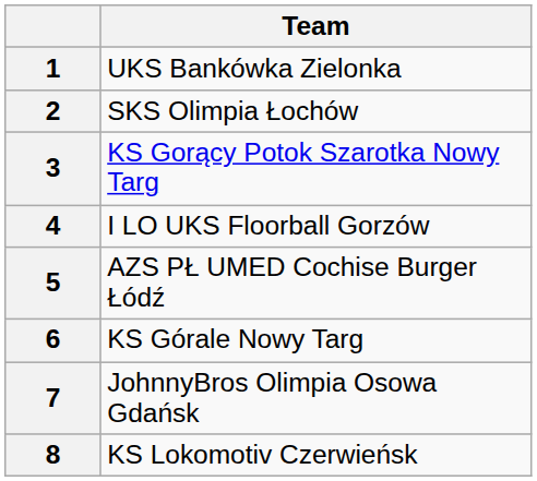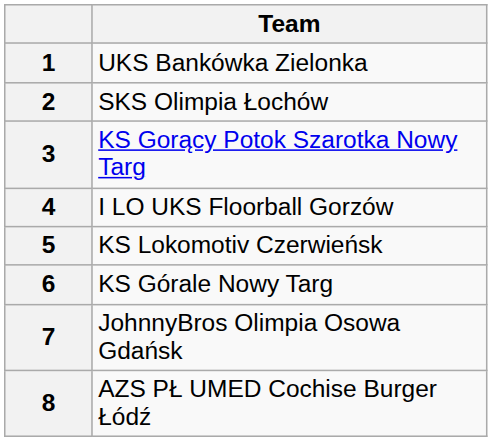5 | Team: AZS PŁ UMED Cochise Burger Łódź -> KS Lokomotiv Czerwieńsk
8 | Team: KS Lokomotiv Czerwieńsk -> AZS PŁ UMED Cochise Burger Łódź
